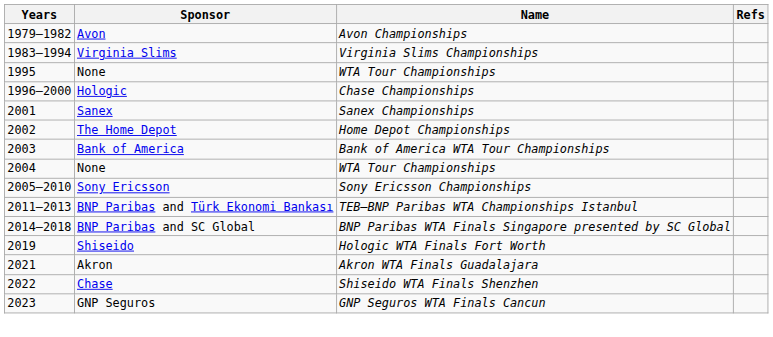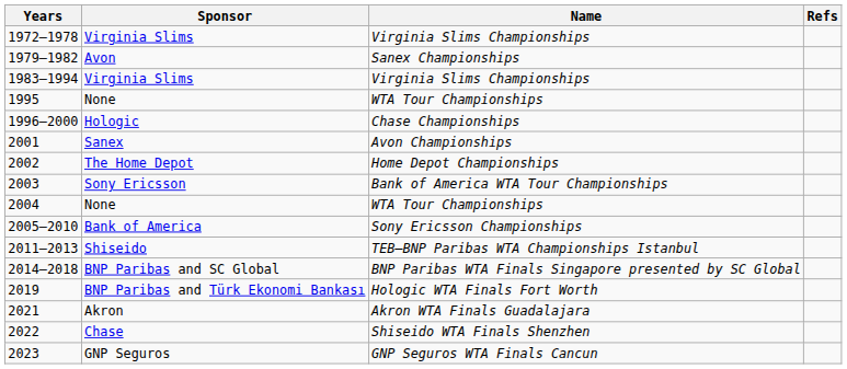+ row: 1972–1978 | Virginia Slims | Virginia Slims Championships
1979–1982 | Name: Avon Championships -> Sanex Championships
2001 | Name: Sanex Championships -> Avon Championships
2003 | Sponsor: Bank of America -> Sony Ericsson
2005–2010 | Sponsor: Sony Ericsson -> Bank of America
2011–2013 | Sponsor: BNP Paribas and Türk Ekonomi Bankası -> Shiseido
2019 | Sponsor: Shiseido -> BNP Paribas and Türk Ekonomi Bankası
